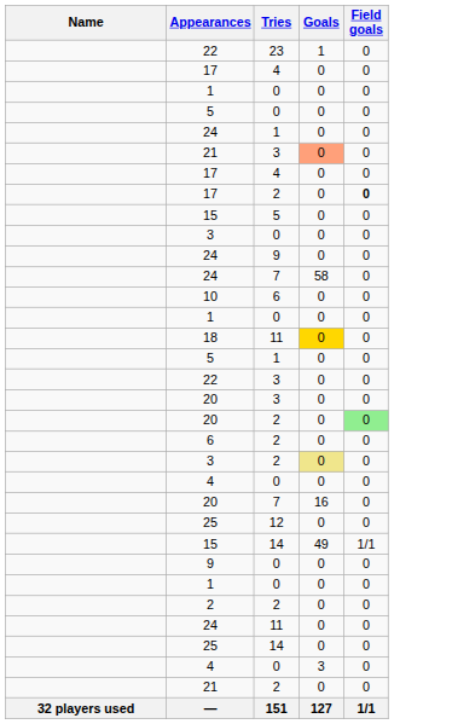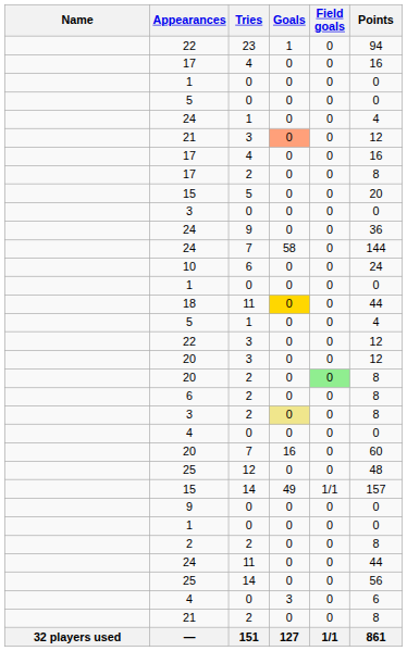+ column: Points | 94 | 16 | 0 | 0 | 4 | 12 | 16 | 8 | 20 | 0 | 36 | 144 | 24 | 0 | 44 | 4 | 12 | 12 | 8 | 8 | 8 | 0 | 60 | 48 | 157 | 0 | 0 | 8 | 44 | 56 | 6 | 8 | 861
17 / 2 | Field goals: bold -> normal
